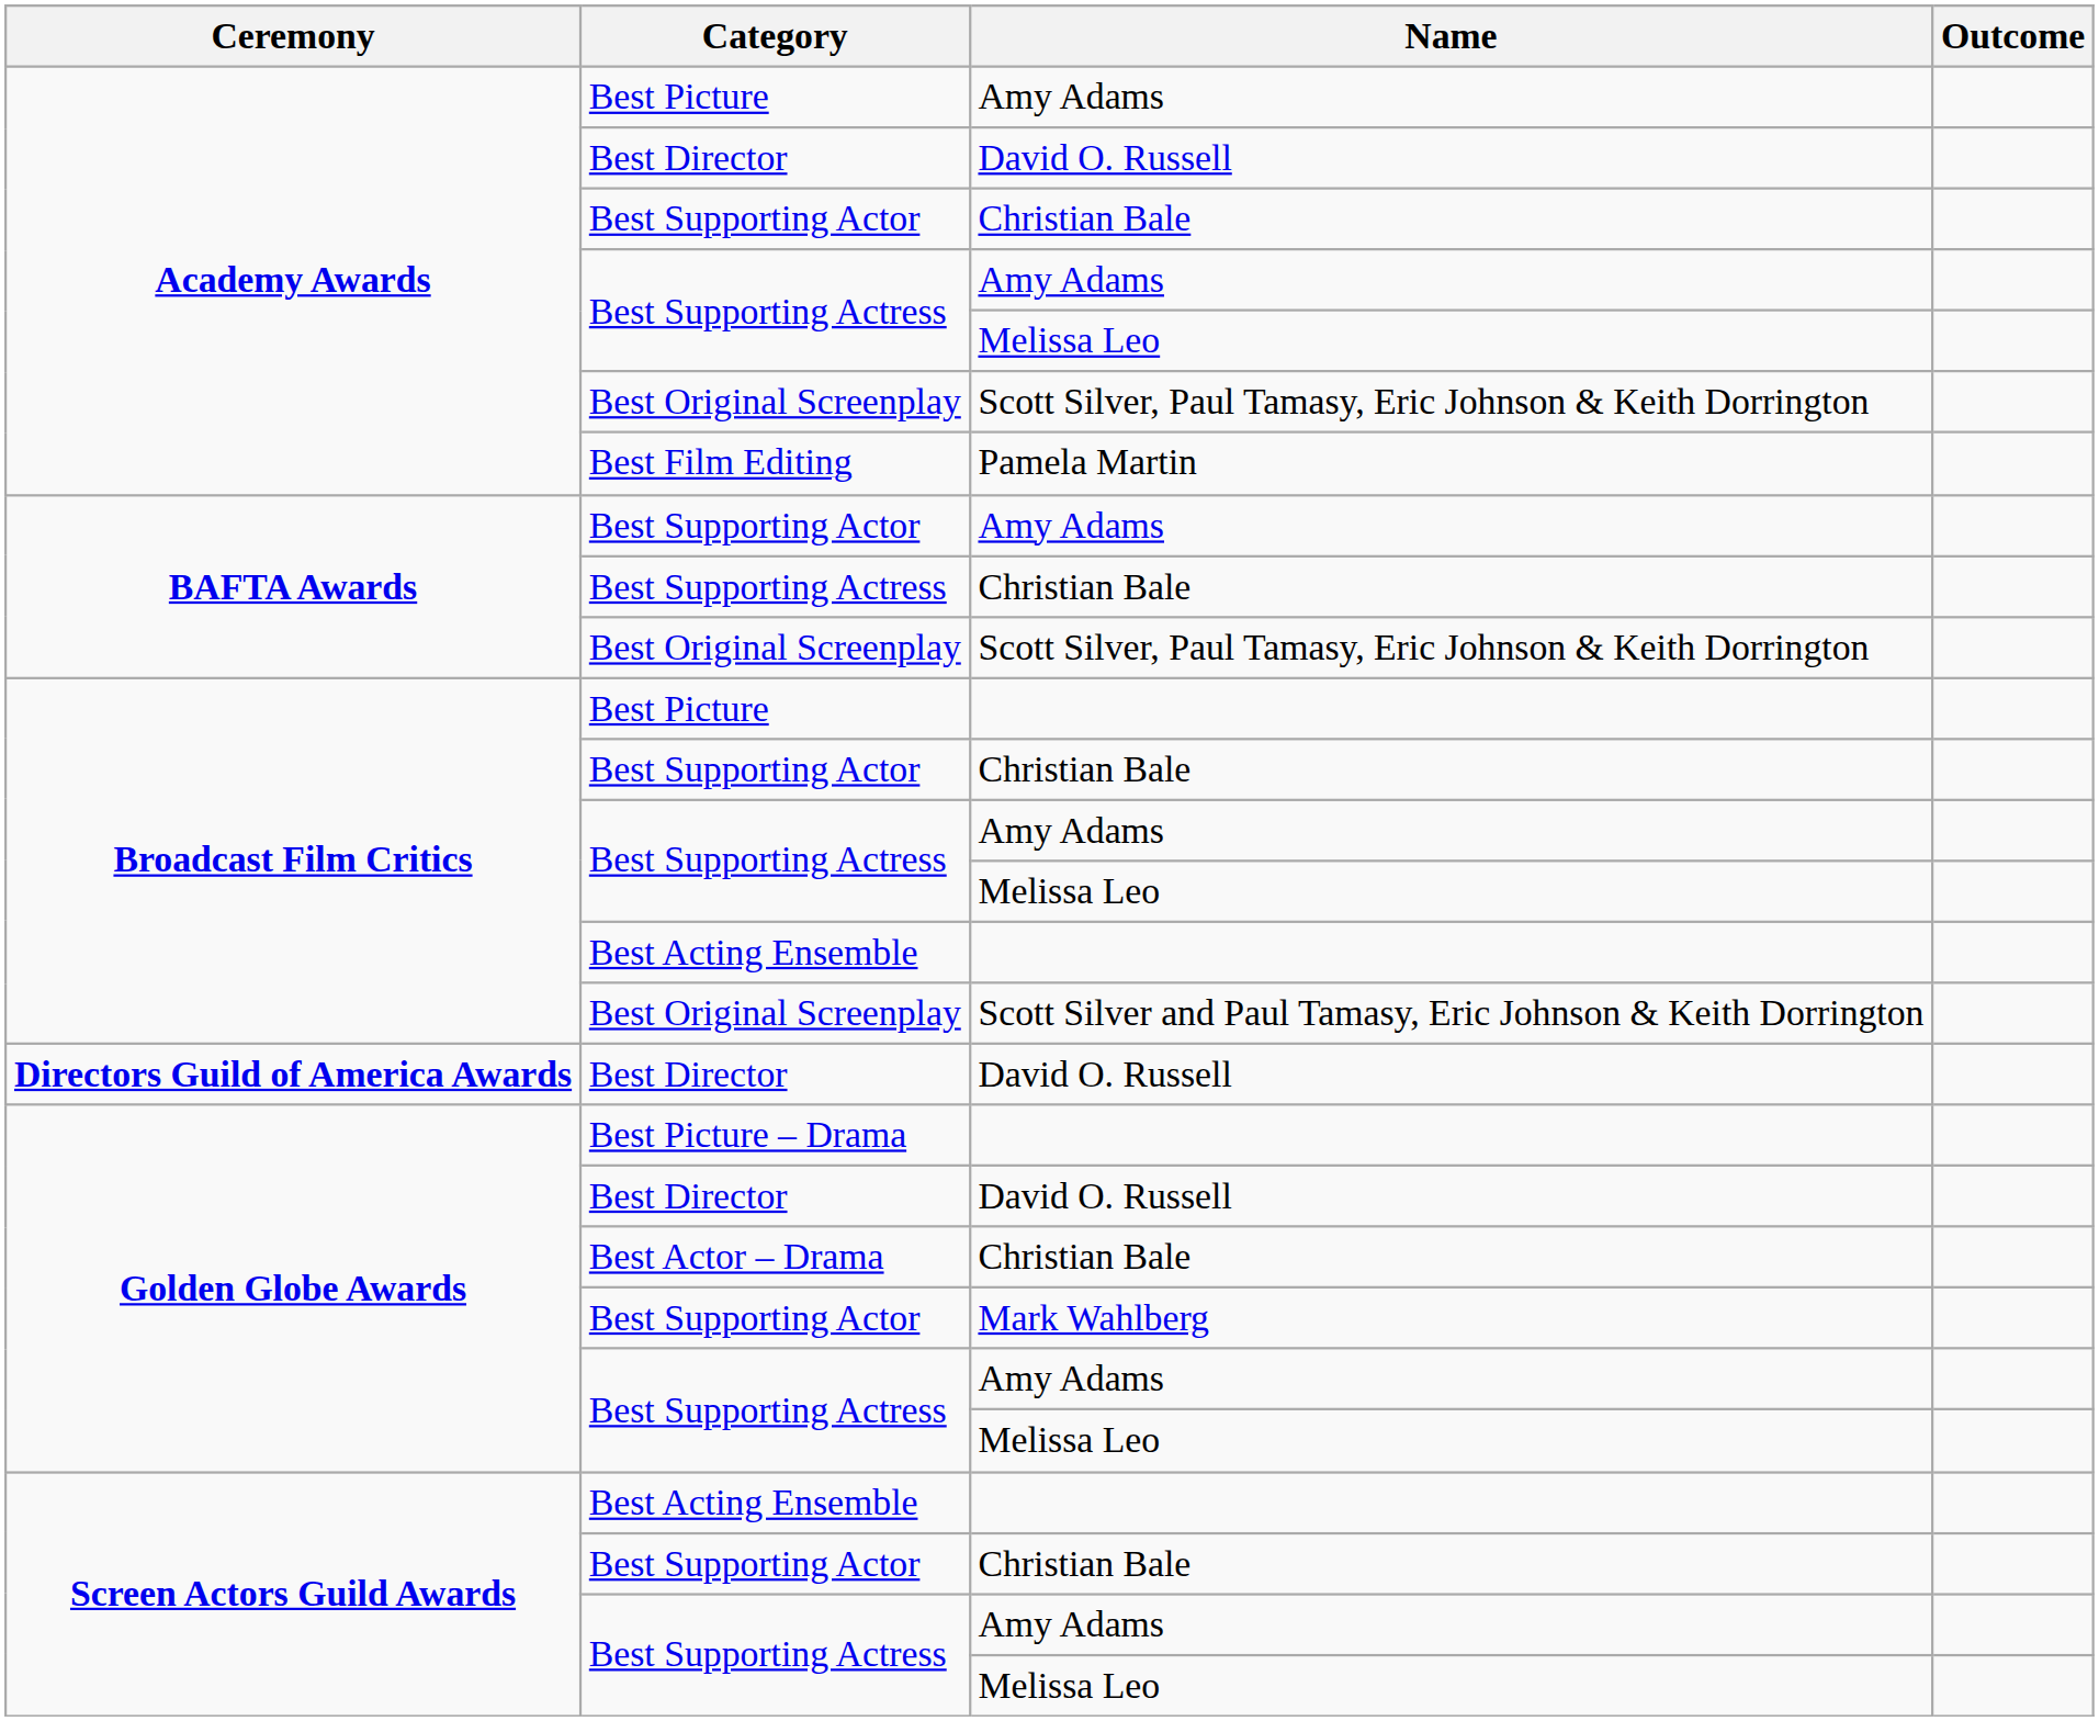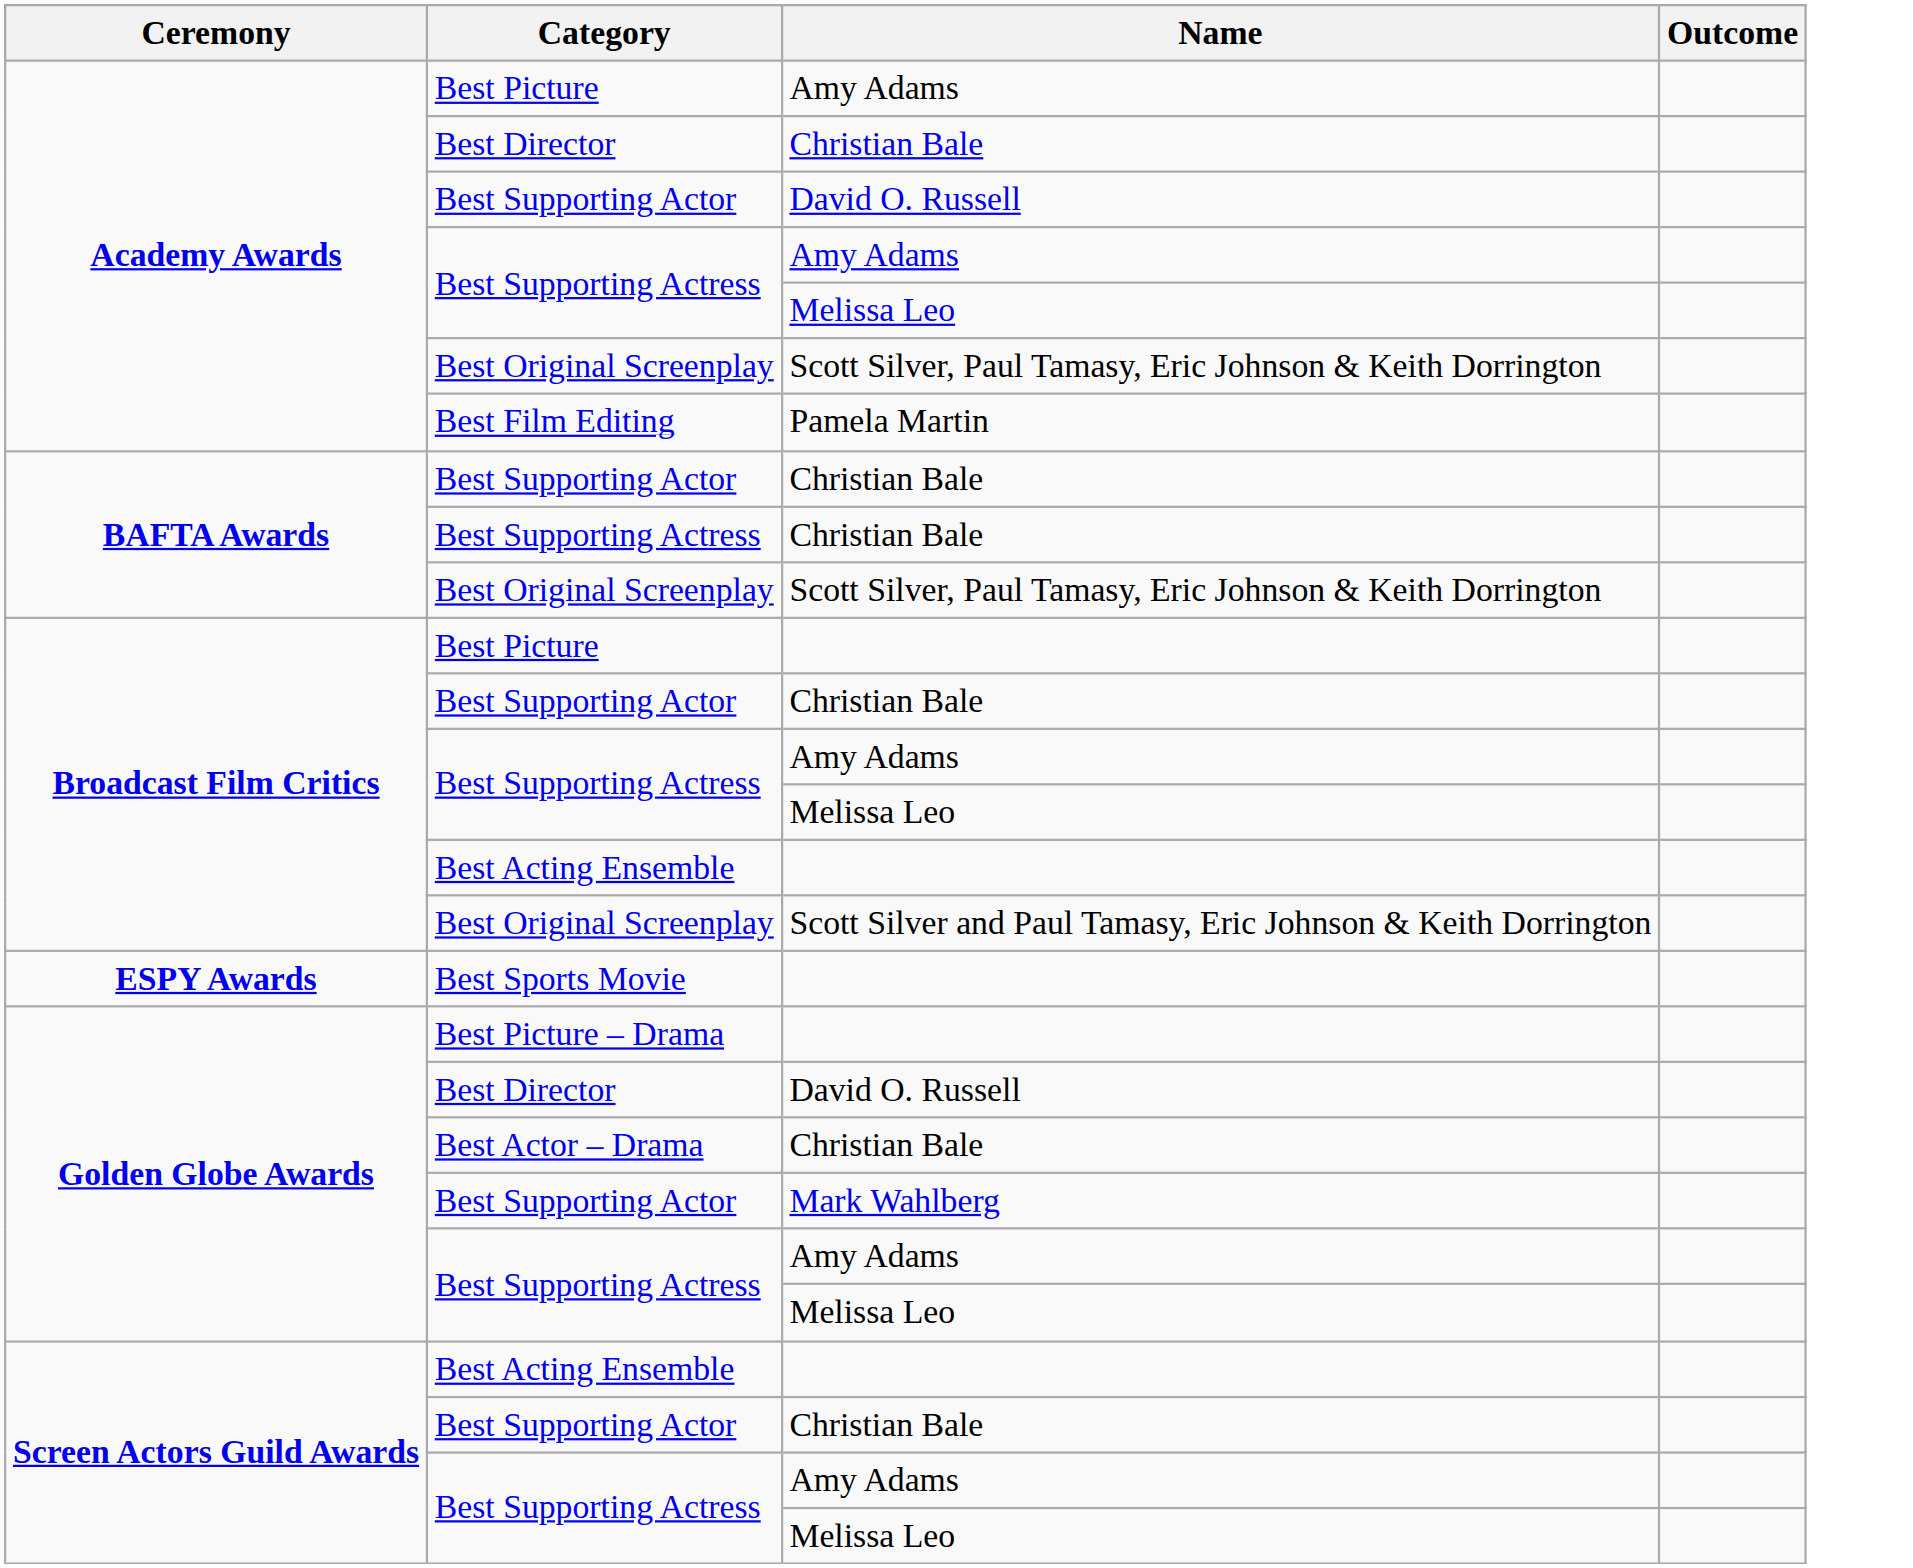Academy Awards / Best Director | Name: David O. Russell -> Christian Bale
Academy Awards / Best Supporting Actor | Name: Christian Bale -> David O. Russell
BAFTA Awards / Best Supporting Actor | Name: Amy Adams -> Christian Bale
- row: Directors Guild of America Awards | Best Director | David O. Russell
+ row: ESPY Awards | Best Sports Movie
